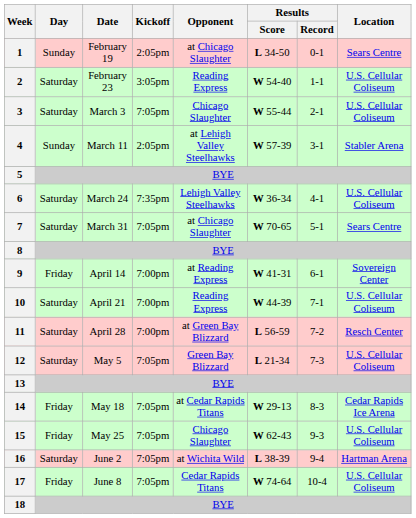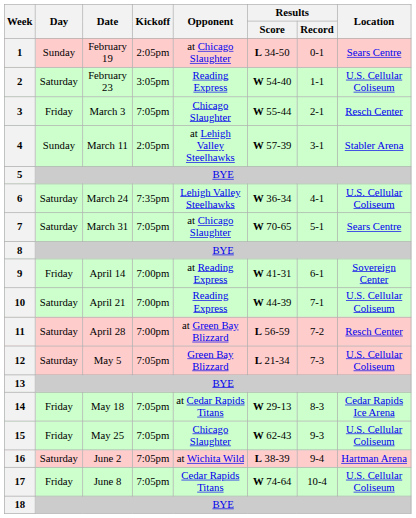3 | Day: Saturday -> Friday
3 | Location: U.S. Cellular Coliseum -> Resch Center
